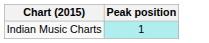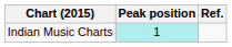+ column: Ref.
